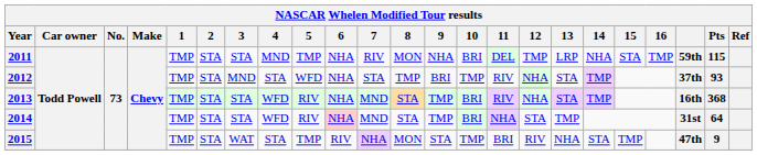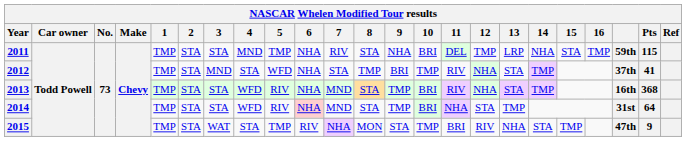2011 | 8: MON -> STA
2012 | Pts: 93 -> 41
